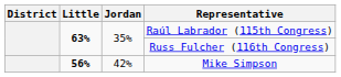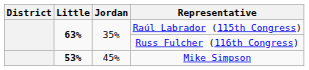Mike Simpson | Little: 56% -> 53%
Mike Simpson | Jordan: 42% -> 45%
